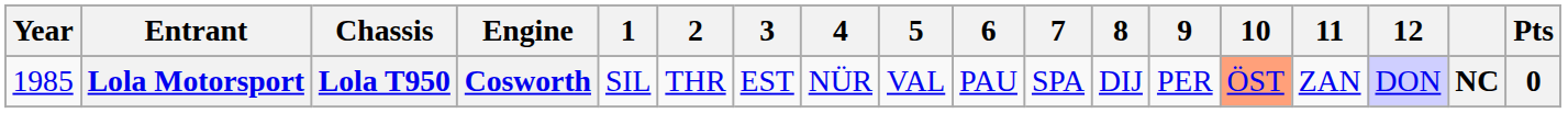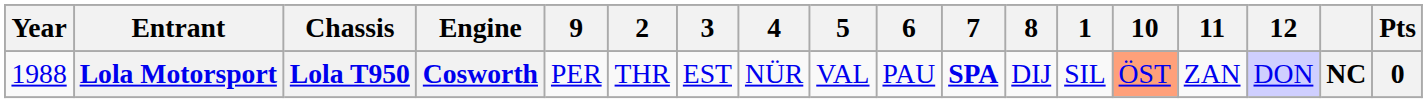columns swapped: 1 <-> 9
Lola Motorsport | Year: 1985 -> 1988
Lola Motorsport | 7: normal -> bold
